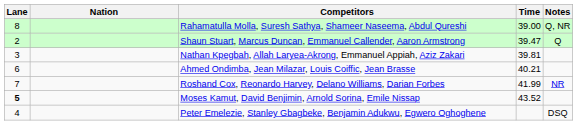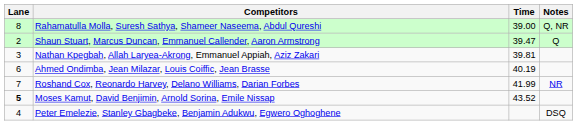- column: Nation
Ahmed Ondimba, Jean Milazar, Louis Coiffic, Jean Brasse | Time: 40.21 -> 40.19
